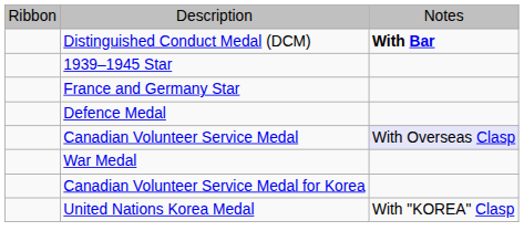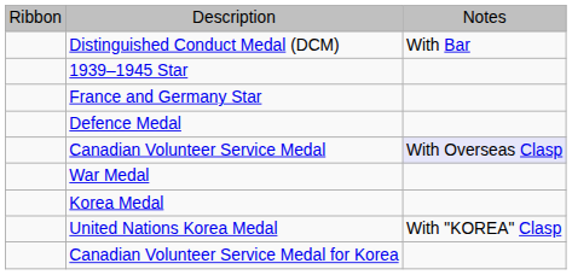Distinguished Conduct Medal (DCM) | column 3: bold -> normal
+ row: Korea Medal
rows swapped: Canadian Volunteer Service Medal for Korea <-> United Nations Korea Medal
